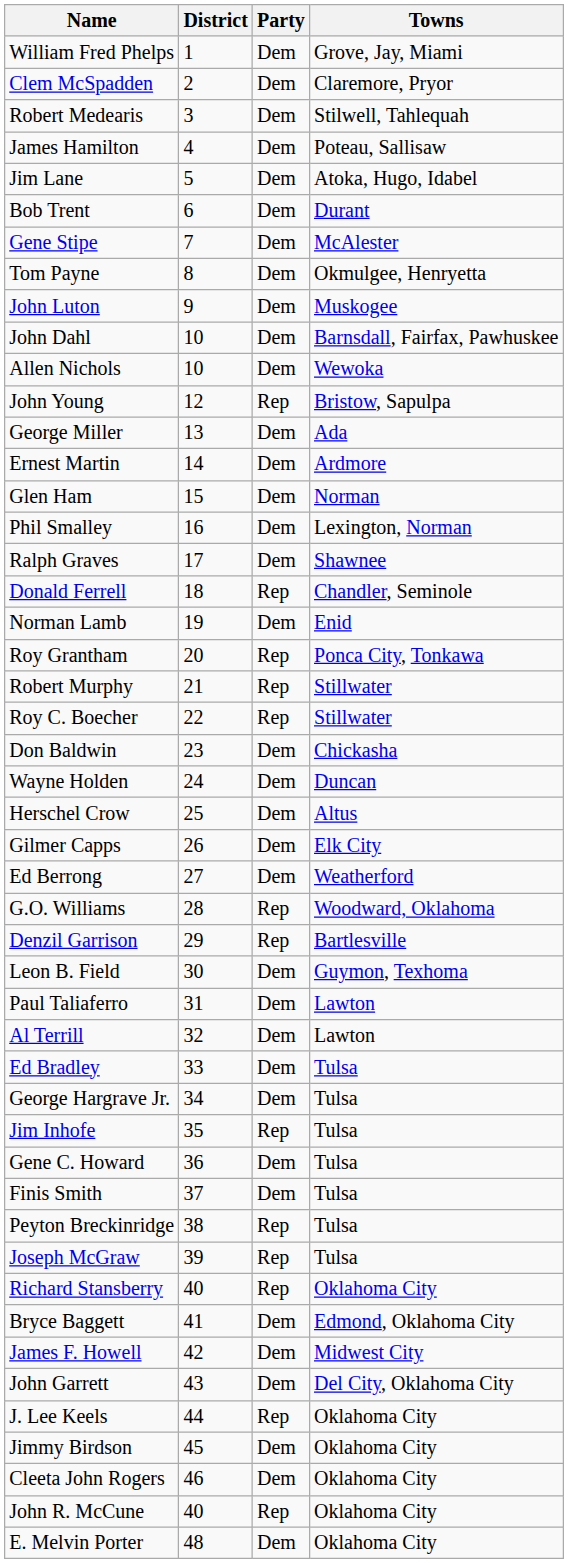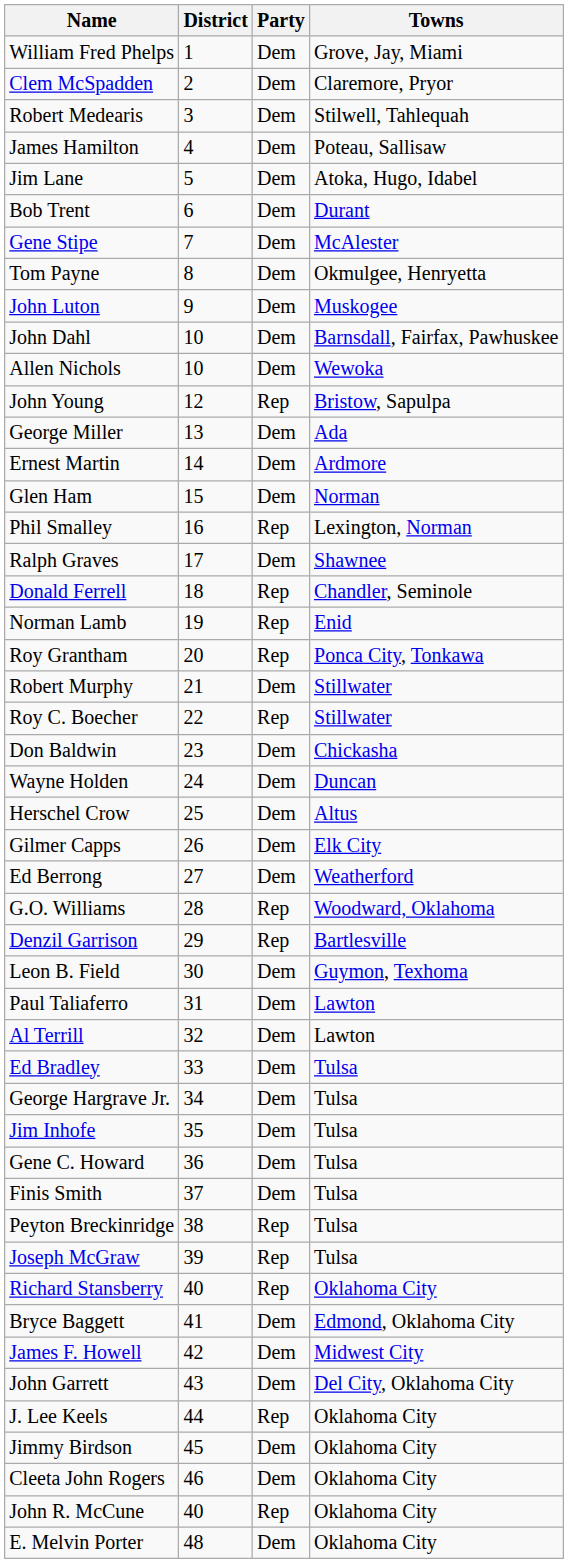Phil Smalley | Party: Dem -> Rep
Norman Lamb | Party: Dem -> Rep
Robert Murphy | Party: Rep -> Dem
Jim Inhofe | Party: Rep -> Dem
